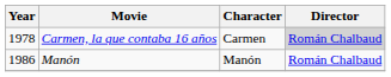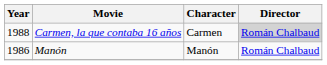Carmen, la que contaba 16 años | Year: 1978 -> 1988
